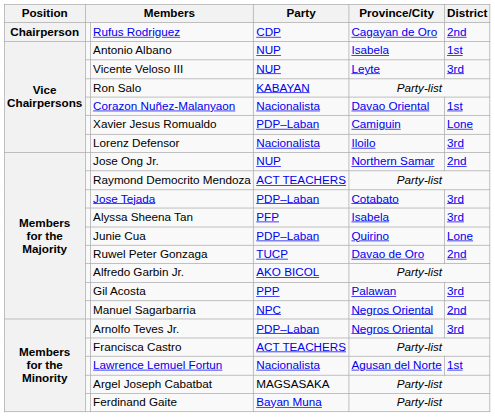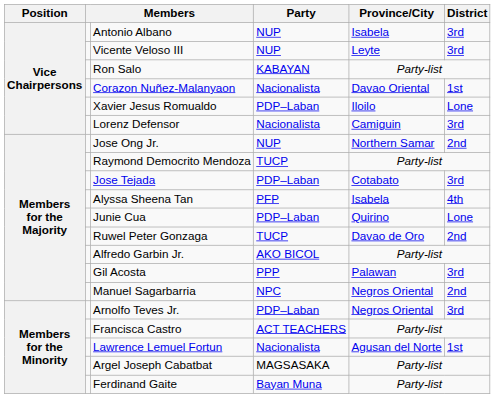- row: Chairperson | Rufus Rodriguez | CDP | Cagayan de Oro | 2nd
Antonio Albano | District: 1st -> 3rd
Xavier Jesus Romualdo | Province/City: Camiguin -> Iloilo
Lorenz Defensor | Province/City: Iloilo -> Camiguin
Raymond Democrito Mendoza | Party: ACT TEACHERS -> TUCP
Alyssa Sheena Tan | District: 3rd -> 4th
